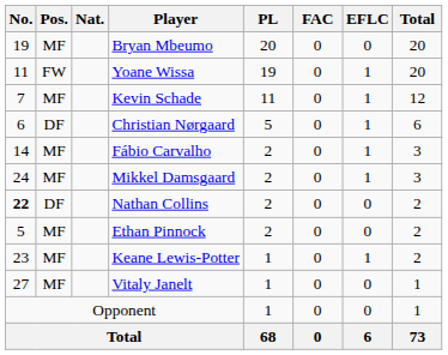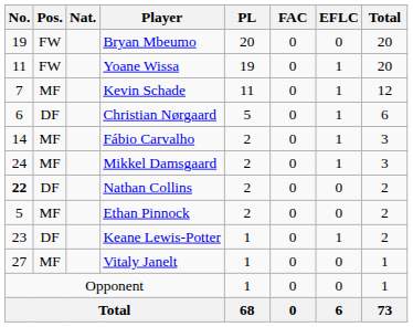Bryan Mbeumo | Pos.: MF -> FW
Keane Lewis-Potter | Pos.: MF -> DF
